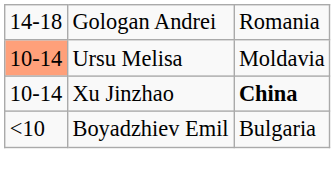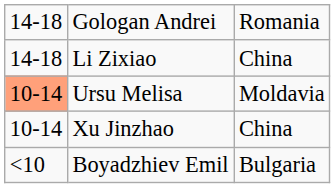+ row: 14-18 | Li Zixiao | China
Xu Jinzhao | column 3: bold -> normal
